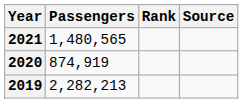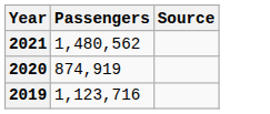- column: Rank
2021 | Passengers: 1,480,565 -> 1,480,562
2019 | Passengers: 2,282,213 -> 1,123,716
